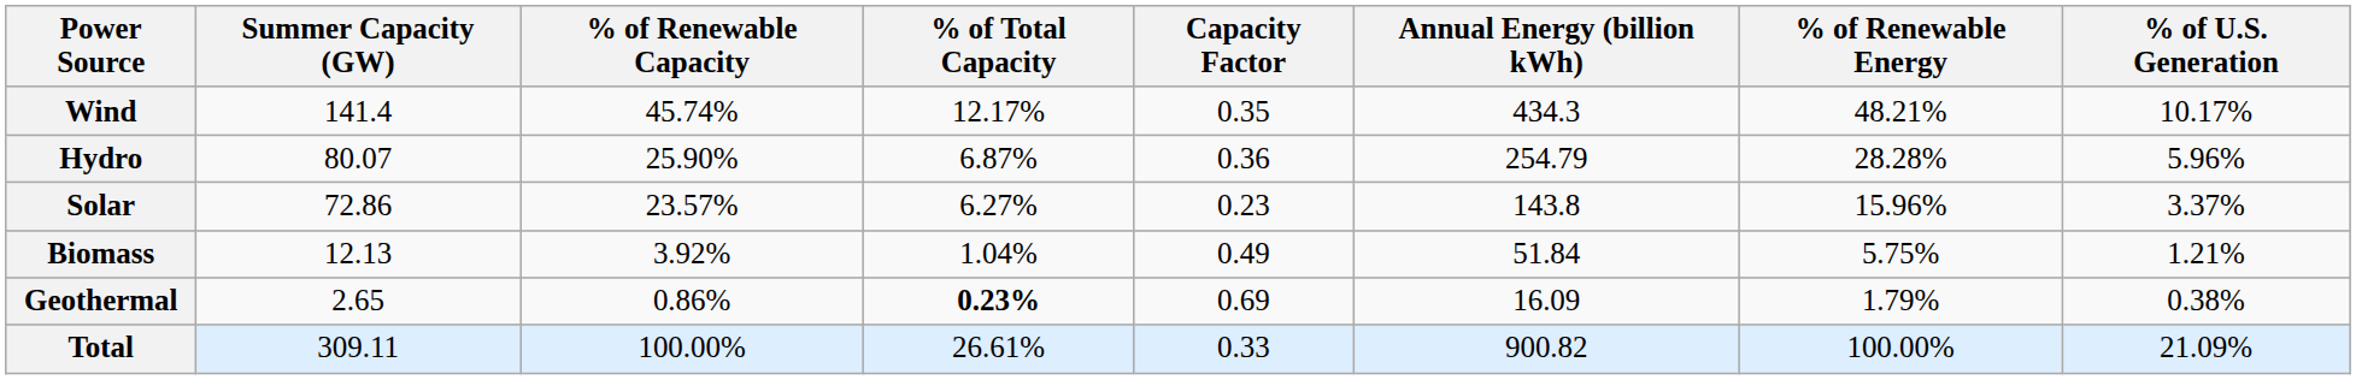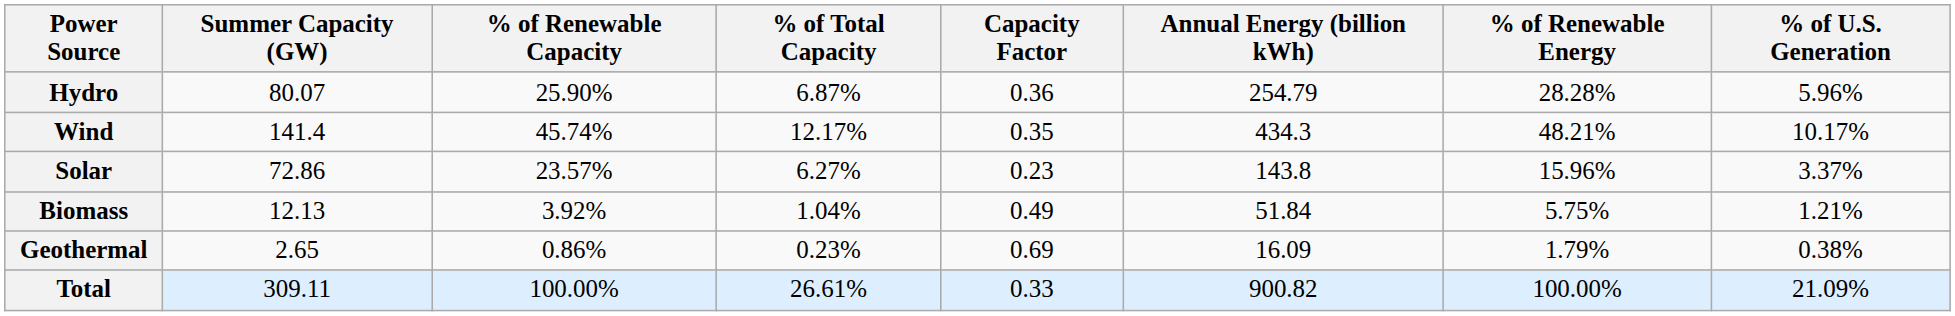rows swapped: Wind <-> Hydro
Geothermal | % of Total Capacity: bold -> normal
